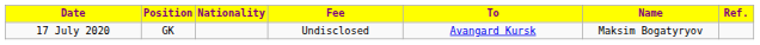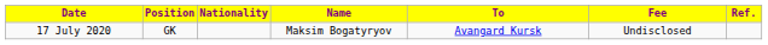columns swapped: Name <-> Fee
